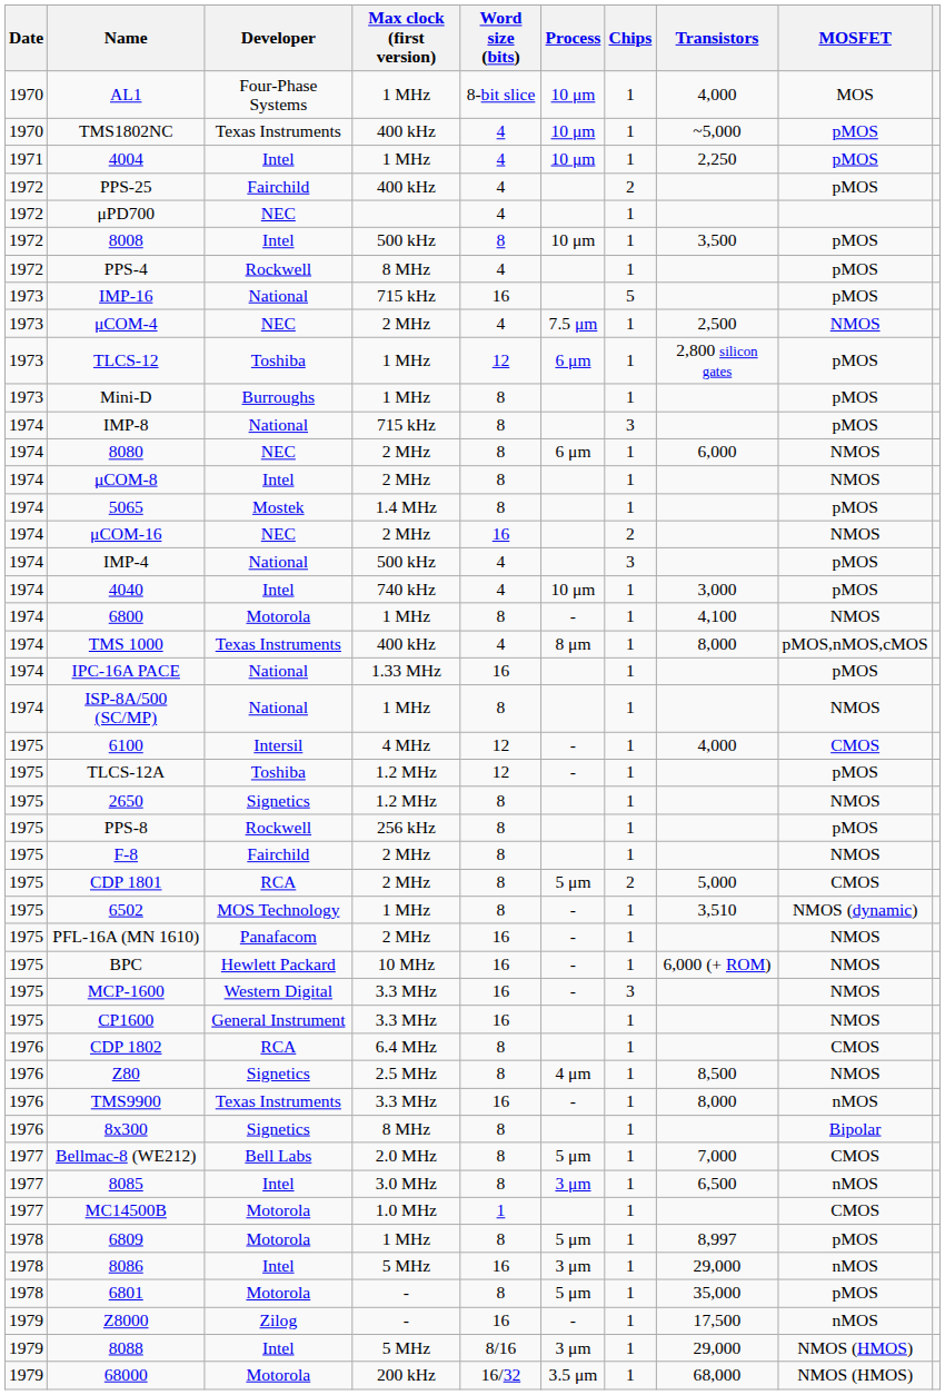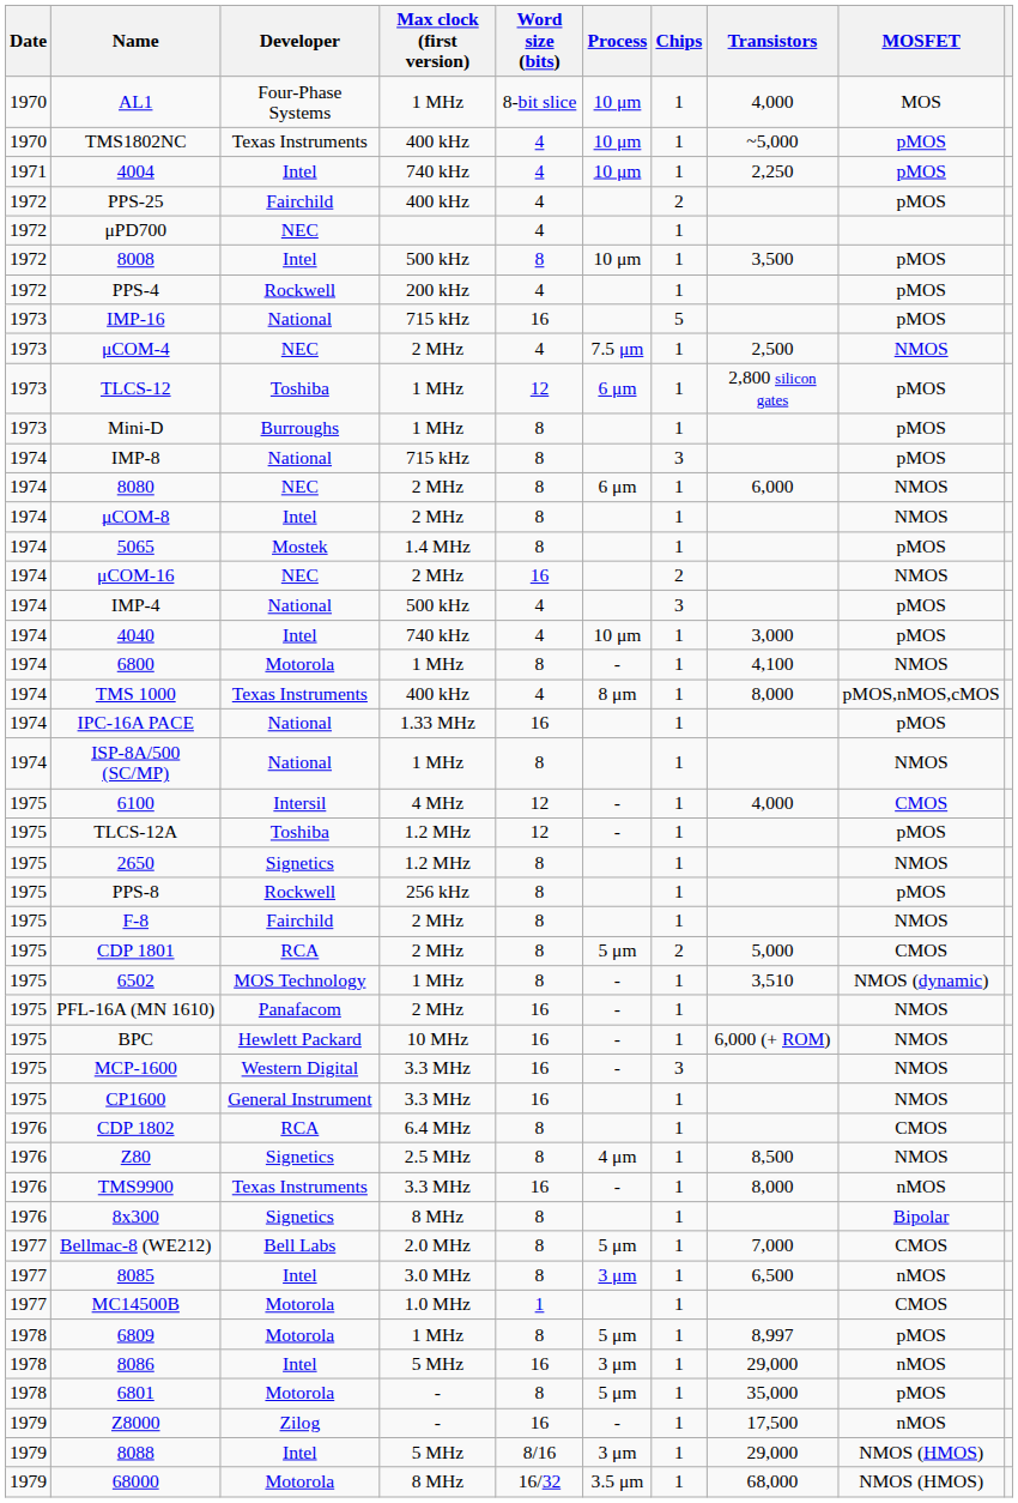4004 | Max clock (first version): 1 MHz -> 740 kHz
PPS-4 | Max clock (first version): 8 MHz -> 200 kHz
68000 | Max clock (first version): 200 kHz -> 8 MHz
